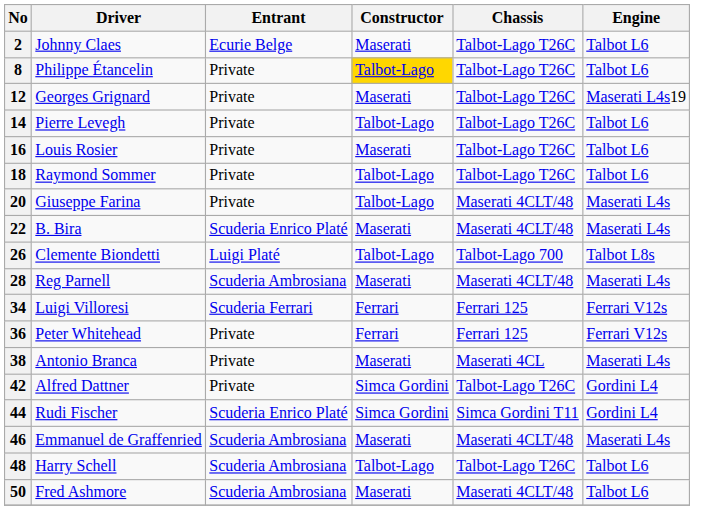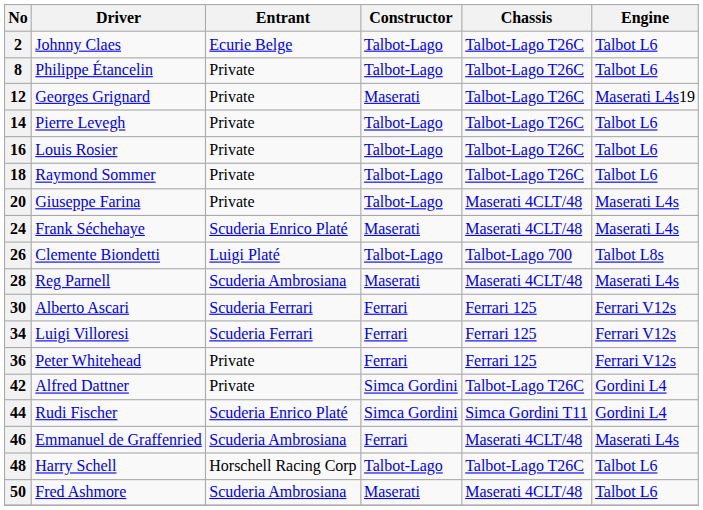2 | Constructor: Maserati -> Talbot-Lago
8 | Constructor: gold background -> no background
16 | Constructor: Maserati -> Talbot-Lago
- row: 22 | B. Bira | Scuderia Enrico Platé | Maserati | Maserati 4CLT/48 | Maserati L4s
+ row: 24 | Frank Séchehaye | Scuderia Enrico Platé | Maserati | Maserati 4CLT/48 | Maserati L4s
+ row: 30 | Alberto Ascari | Scuderia Ferrari | Ferrari | Ferrari 125 | Ferrari V12s
- row: 38 | Antonio Branca | Private | Maserati | Maserati 4CL | Maserati L4s
46 | Constructor: Maserati -> Ferrari
48 | Entrant: Scuderia Ambrosiana -> Horschell Racing Corp
